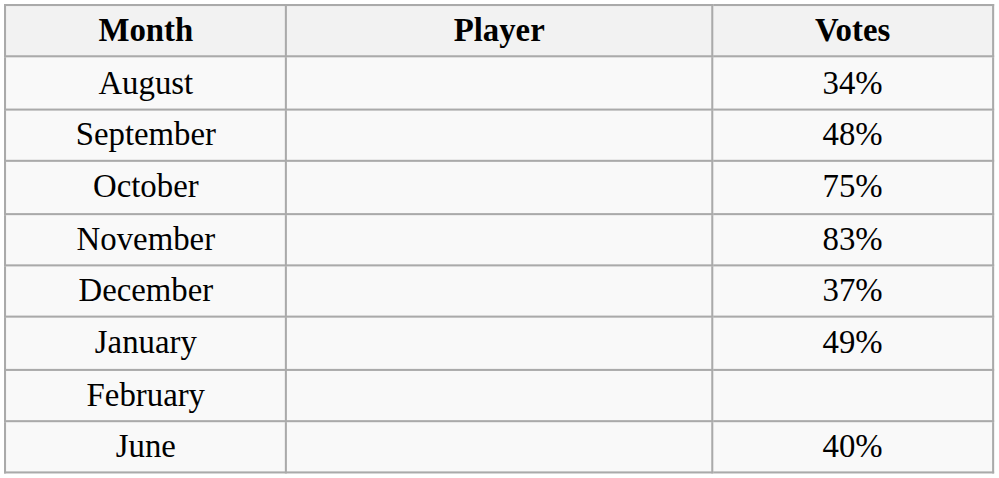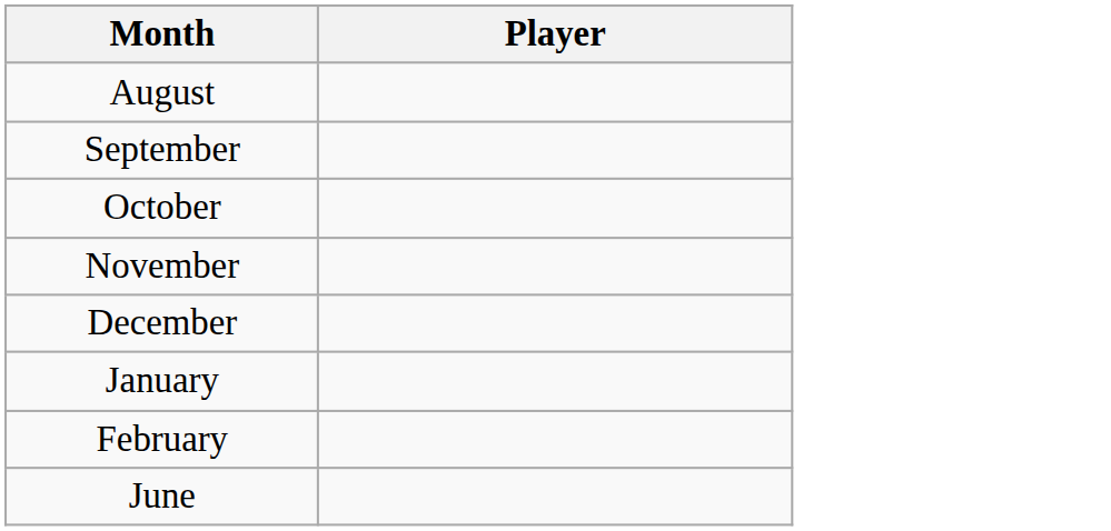- column: Votes | 34% | 48% | 75% | 83% | 37% | 49% | 40%
